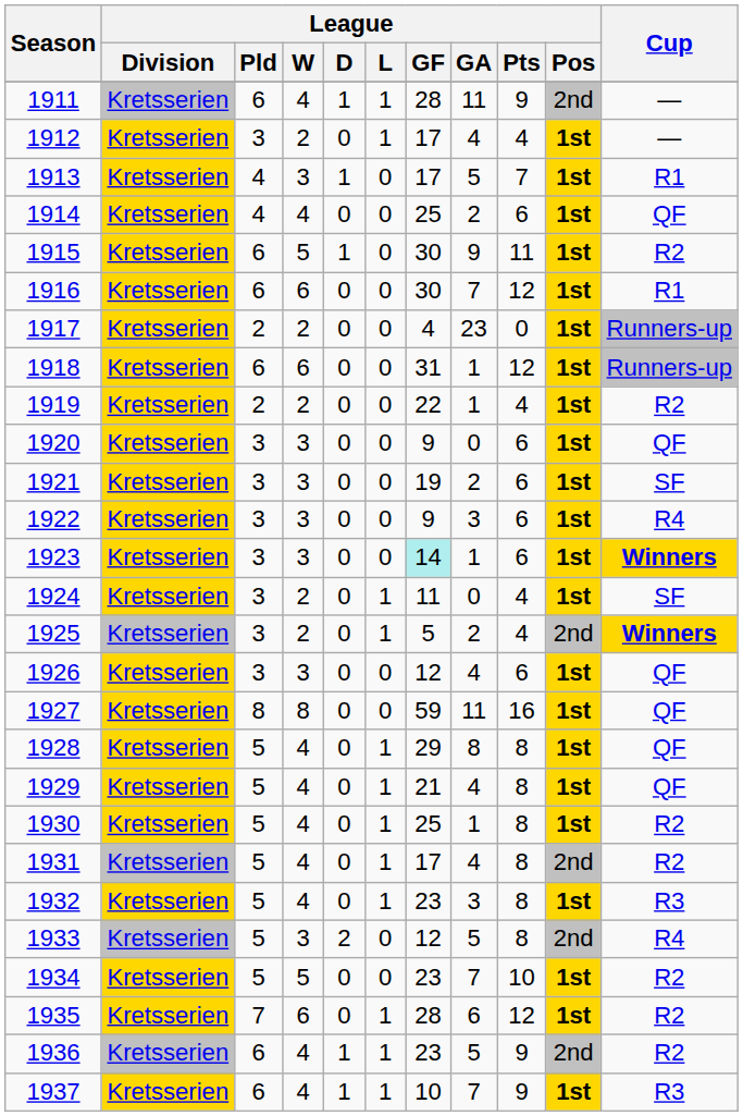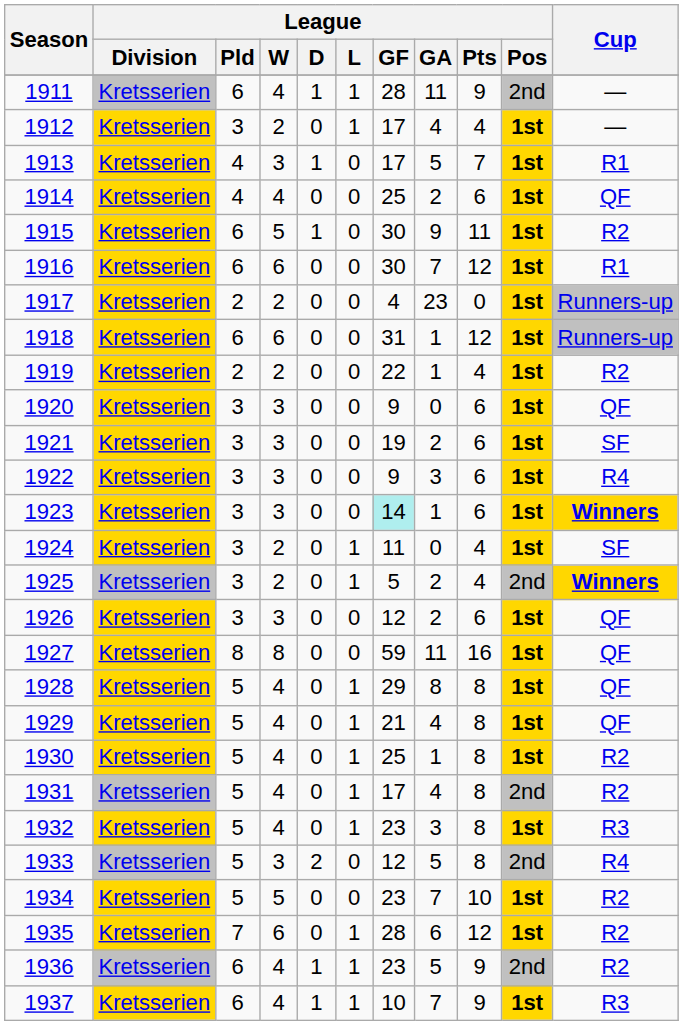1926 | League / GA: 4 -> 2
